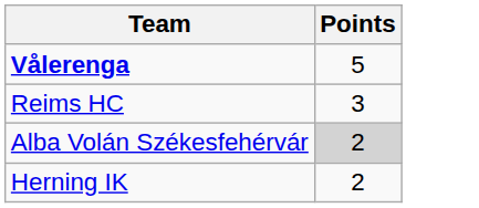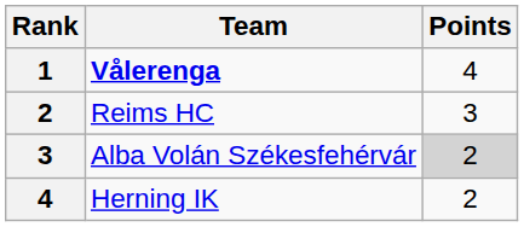+ column: Rank | 1 | 2 | 3 | 4
Vålerenga | Points: 5 -> 4
